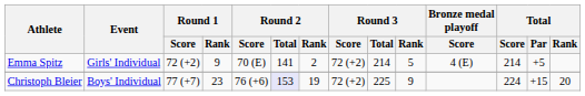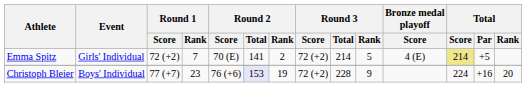Emma Spitz | Round 1 / Rank: 9 -> 7
Emma Spitz | Total / Score: no background -> khaki background
Christoph Bleier | Round 3 / Total: 225 -> 228
Christoph Bleier | Total / Par: +15 -> +16
